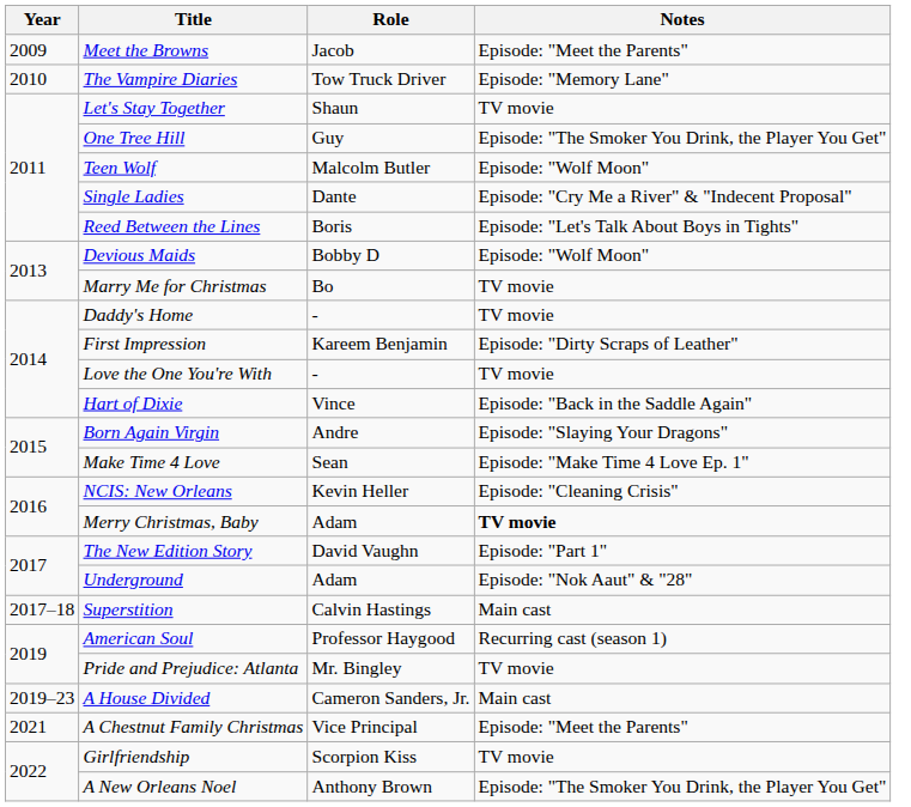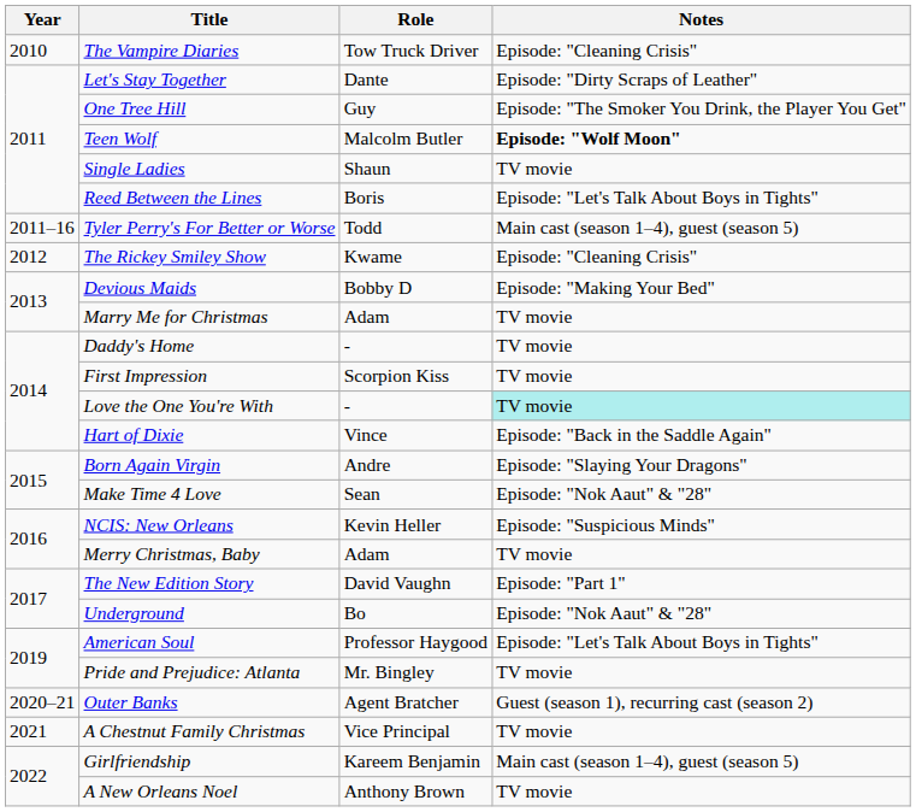- row: 2009 | Meet the Browns | Jacob | Episode: "Meet the Parents"
The Vampire Diaries | Notes: Episode: "Memory Lane" -> Episode: "Cleaning Crisis"
Let's Stay Together | Role: Shaun -> Dante
Let's Stay Together | Notes: TV movie -> Episode: "Dirty Scraps of Leather"
Teen Wolf | Notes: normal -> bold
Single Ladies | Role: Dante -> Shaun
Single Ladies | Notes: Episode: "Cry Me a River" & "Indecent Proposal" -> TV movie
+ row: 2011–16 | Tyler Perry's For Better or Worse | Todd | Main cast (season 1–4), guest (season 5)
+ row: 2012 | The Rickey Smiley Show | Kwame | Episode: "Cleaning Crisis"
Devious Maids | Notes: Episode: "Wolf Moon" -> Episode: "Making Your Bed"
Marry Me for Christmas | Role: Bo -> Adam
First Impression | Role: Kareem Benjamin -> Scorpion Kiss
First Impression | Notes: Episode: "Dirty Scraps of Leather" -> TV movie
Love the One You're With | Notes: no background -> paleturquoise background
Make Time 4 Love | Notes: Episode: "Make Time 4 Love Ep. 1" -> Episode: "Nok Aaut" & "28"
NCIS: New Orleans | Notes: Episode: "Cleaning Crisis" -> Episode: "Suspicious Minds"
Merry Christmas, Baby | Notes: bold -> normal
Underground | Role: Adam -> Bo
- row: 2017–18 | Superstition | Calvin Hastings | Main cast
American Soul | Notes: Recurring cast (season 1) -> Episode: "Let's Talk About Boys in Tights"
- row: 2019–23 | A House Divided | Cameron Sanders, Jr. | Main cast
+ row: 2020–21 | Outer Banks | Agent Bratcher | Guest (season 1), recurring cast (season 2)
A Chestnut Family Christmas | Notes: Episode: "Meet the Parents" -> TV movie
Girlfriendship | Role: Scorpion Kiss -> Kareem Benjamin
Girlfriendship | Notes: TV movie -> Main cast (season 1–4), guest (season 5)
A New Orleans Noel | Notes: Episode: "The Smoker You Drink, the Player You Get" -> TV movie
